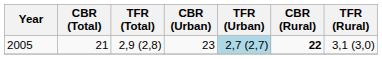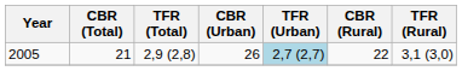2005 | CBR (Urban): 23 -> 26
2005 | CBR (Rural): bold -> normal
